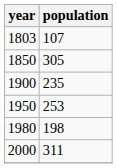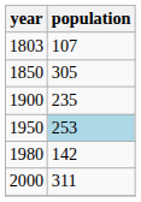1950 | population: no background -> lightblue background
1980 | population: 198 -> 142
